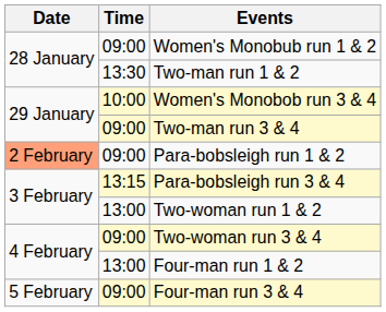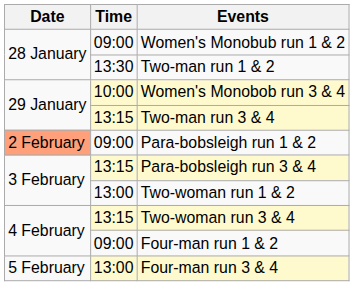Two-man run 3 & 4 | Time: 09:00 -> 13:15
Two-woman run 3 & 4 | Time: 09:00 -> 13:15
Four-man run 1 & 2 | Time: 13:00 -> 09:00
Four-man run 3 & 4 | Time: 09:00 -> 13:00
